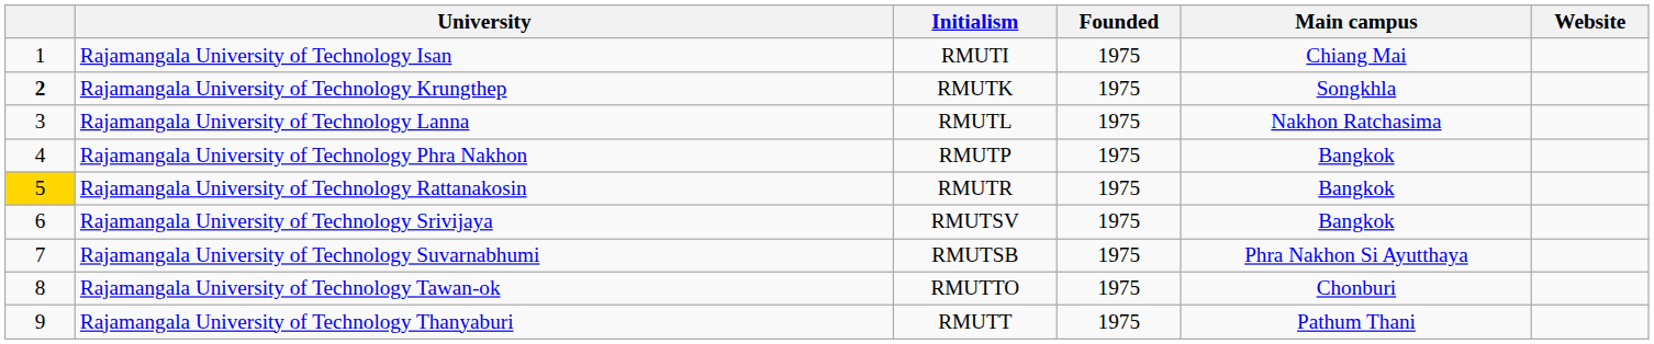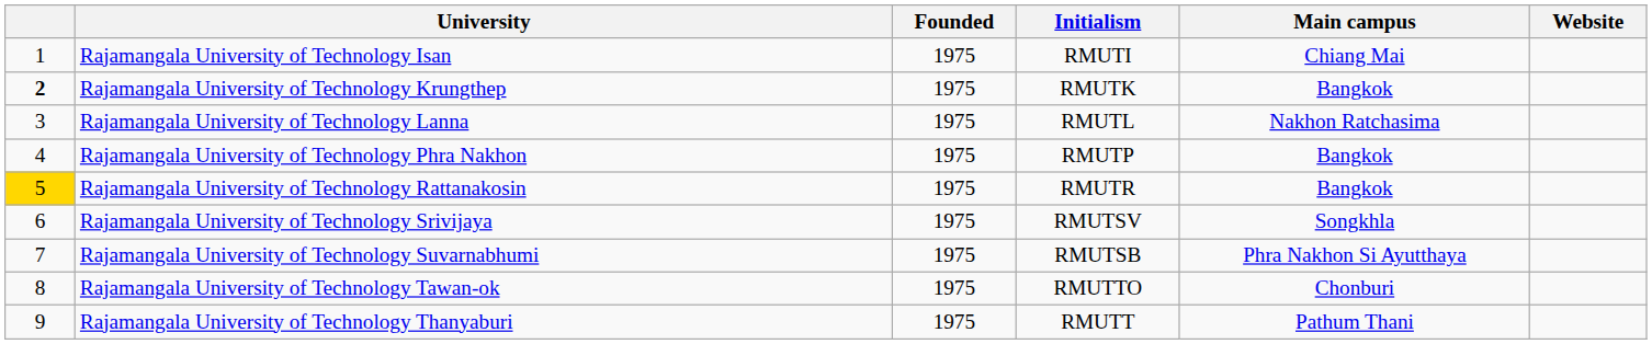columns swapped: Initialism <-> Founded
Rajamangala University of Technology Krungthep | Main campus: Songkhla -> Bangkok
Rajamangala University of Technology Srivijaya | Main campus: Bangkok -> Songkhla
